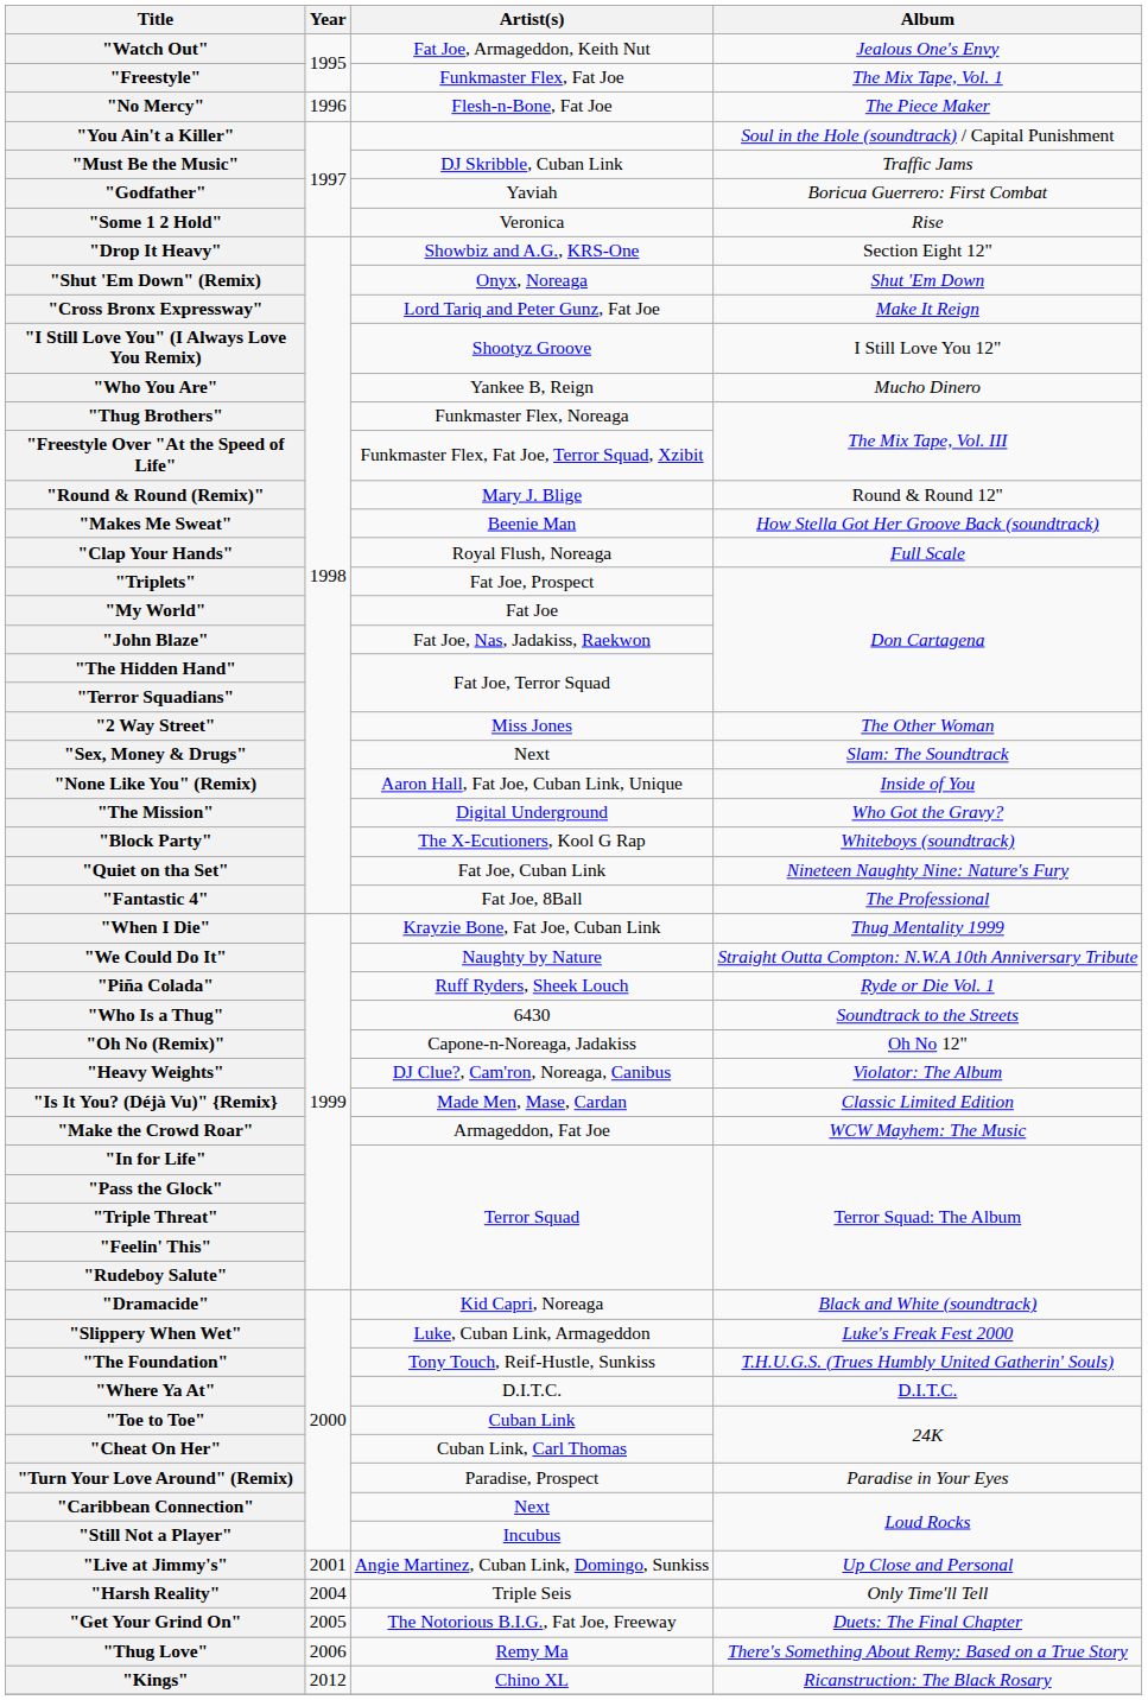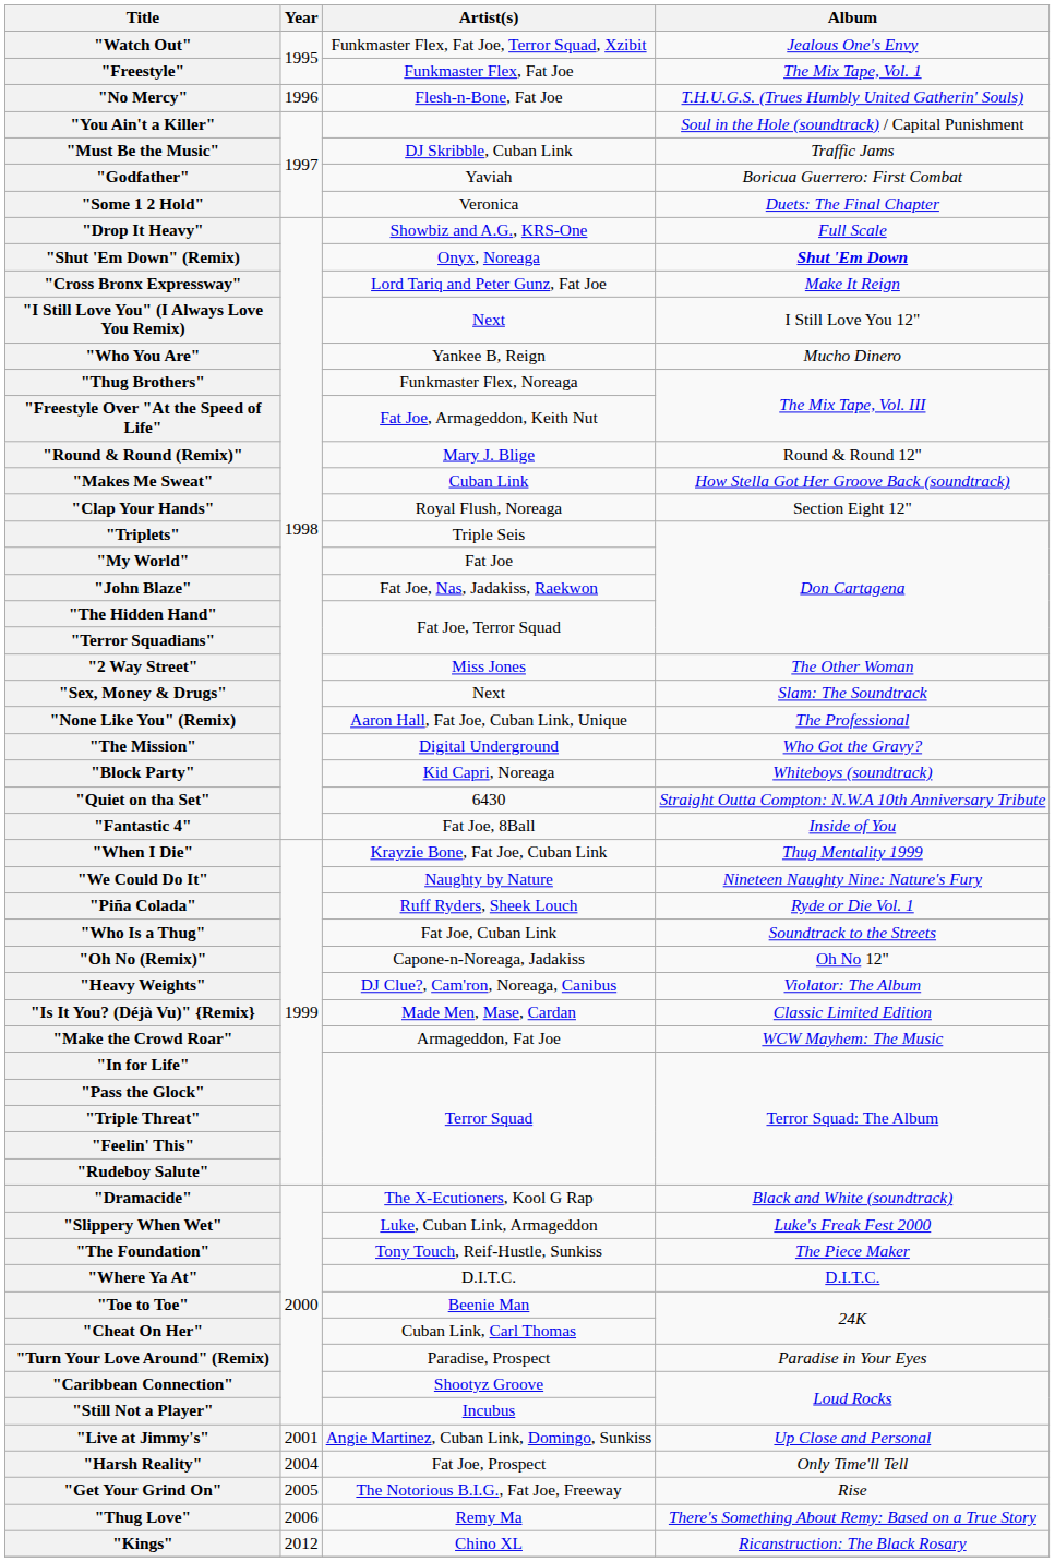"Watch Out" | Artist(s): Fat Joe, Armageddon, Keith Nut -> Funkmaster Flex, Fat Joe, Terror Squad, Xzibit
"No Mercy" | Album: The Piece Maker -> T.H.U.G.S. (Trues Humbly United Gatherin' Souls)
"Some 1 2 Hold" | Album: Rise -> Duets: The Final Chapter
"Drop It Heavy" | Album: Section Eight 12" -> Full Scale
"Shut 'Em Down" (Remix) | Album: normal -> bold
"I Still Love You" (I Always Love You Remix) | Artist(s): Shootyz Groove -> Next
"Freestyle Over "At the Speed of Life" | Artist(s): Funkmaster Flex, Fat Joe, Terror Squad, Xzibit -> Fat Joe, Armageddon, Keith Nut
"Makes Me Sweat" | Artist(s): Beenie Man -> Cuban Link
"Clap Your Hands" | Album: Full Scale -> Section Eight 12"
"Triplets" | Artist(s): Fat Joe, Prospect -> Triple Seis
"None Like You" (Remix) | Album: Inside of You -> The Professional
"Block Party" | Artist(s): The X-Ecutioners, Kool G Rap -> Kid Capri, Noreaga
"Quiet on tha Set" | Artist(s): Fat Joe, Cuban Link -> 6430
"Quiet on tha Set" | Album: Nineteen Naughty Nine: Nature's Fury -> Straight Outta Compton: N.W.A 10th Anniversary Tribute
"Fantastic 4" | Album: The Professional -> Inside of You
"We Could Do It" | Album: Straight Outta Compton: N.W.A 10th Anniversary Tribute -> Nineteen Naughty Nine: Nature's Fury
"Who Is a Thug" | Artist(s): 6430 -> Fat Joe, Cuban Link
"Dramacide" | Artist(s): Kid Capri, Noreaga -> The X-Ecutioners, Kool G Rap
"The Foundation" | Album: T.H.U.G.S. (Trues Humbly United Gatherin' Souls) -> The Piece Maker
"Toe to Toe" | Artist(s): Cuban Link -> Beenie Man
"Caribbean Connection" | Artist(s): Next -> Shootyz Groove
"Harsh Reality" | Artist(s): Triple Seis -> Fat Joe, Prospect
"Get Your Grind On" | Album: Duets: The Final Chapter -> Rise
